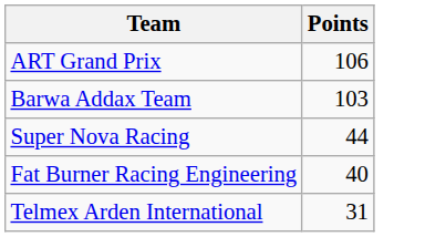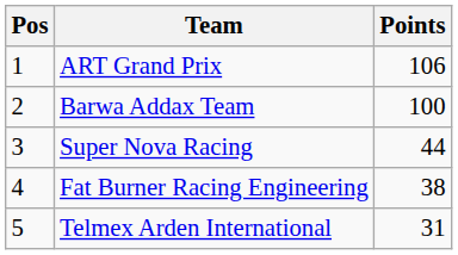+ column: Pos | 1 | 2 | 3 | 4 | 5
Barwa Addax Team | Points: 103 -> 100
Fat Burner Racing Engineering | Points: 40 -> 38
